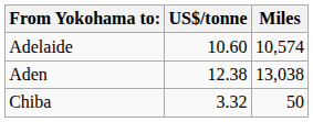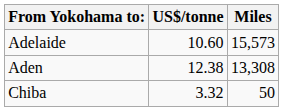Adelaide | Miles: 10,574 -> 15,573
Aden | Miles: 13,038 -> 13,308
